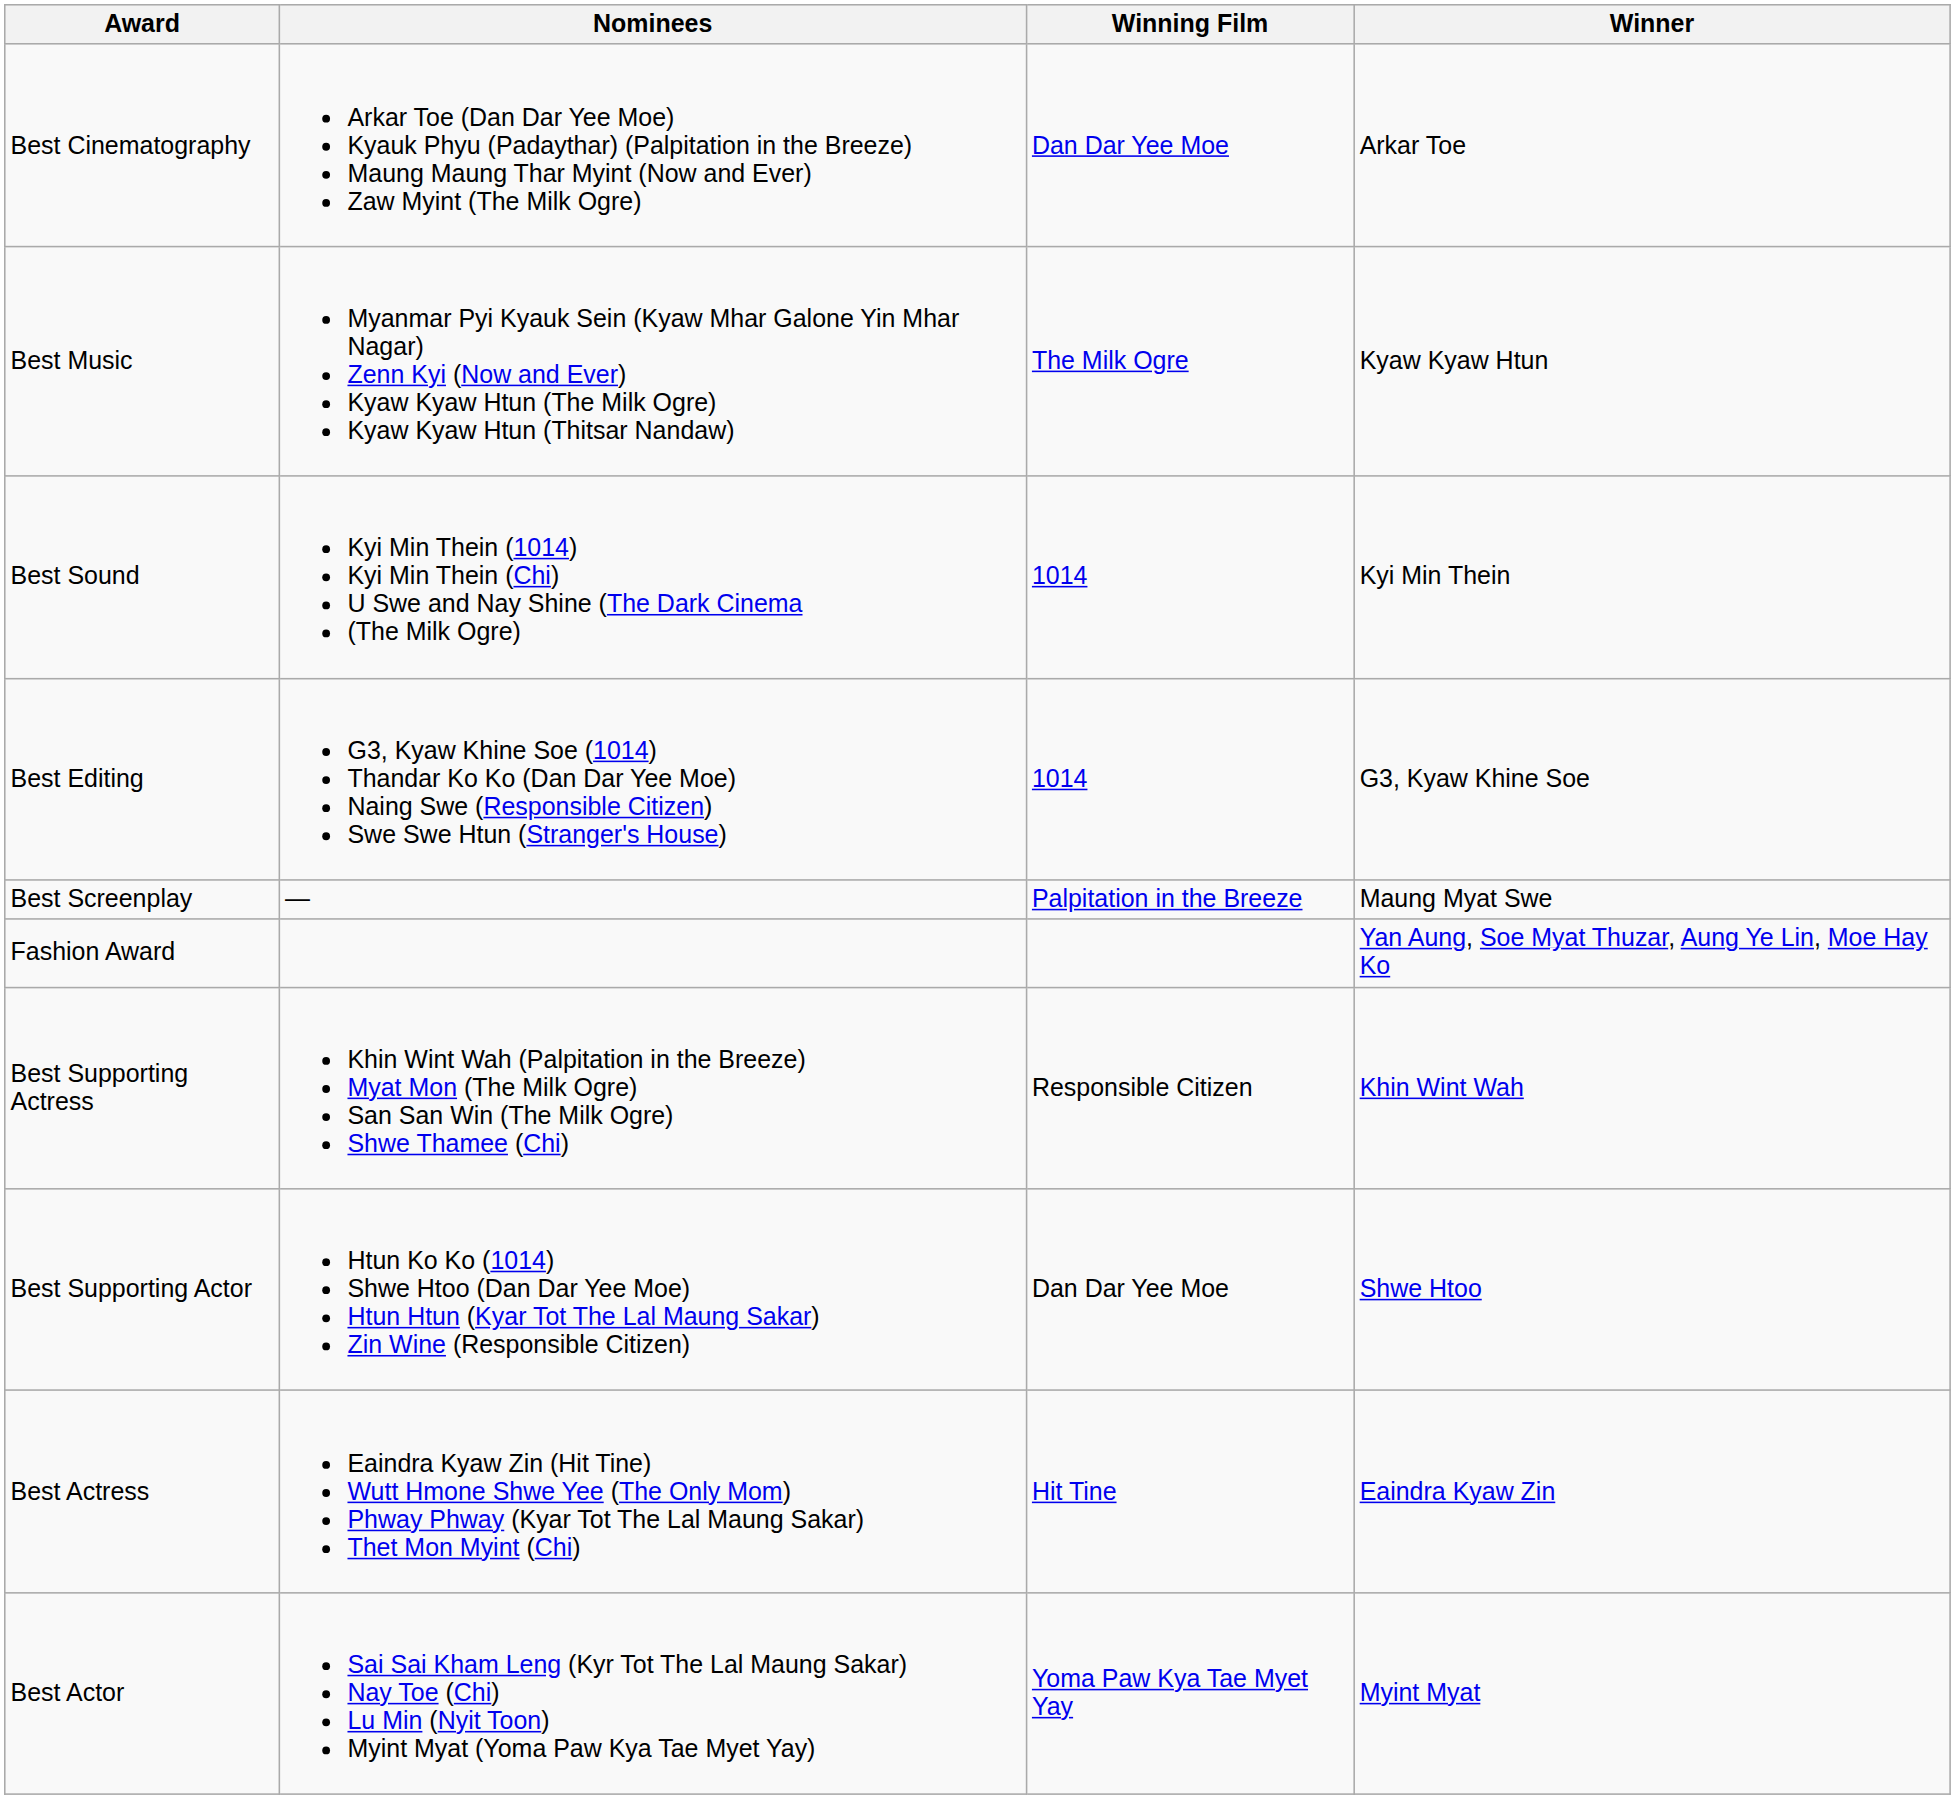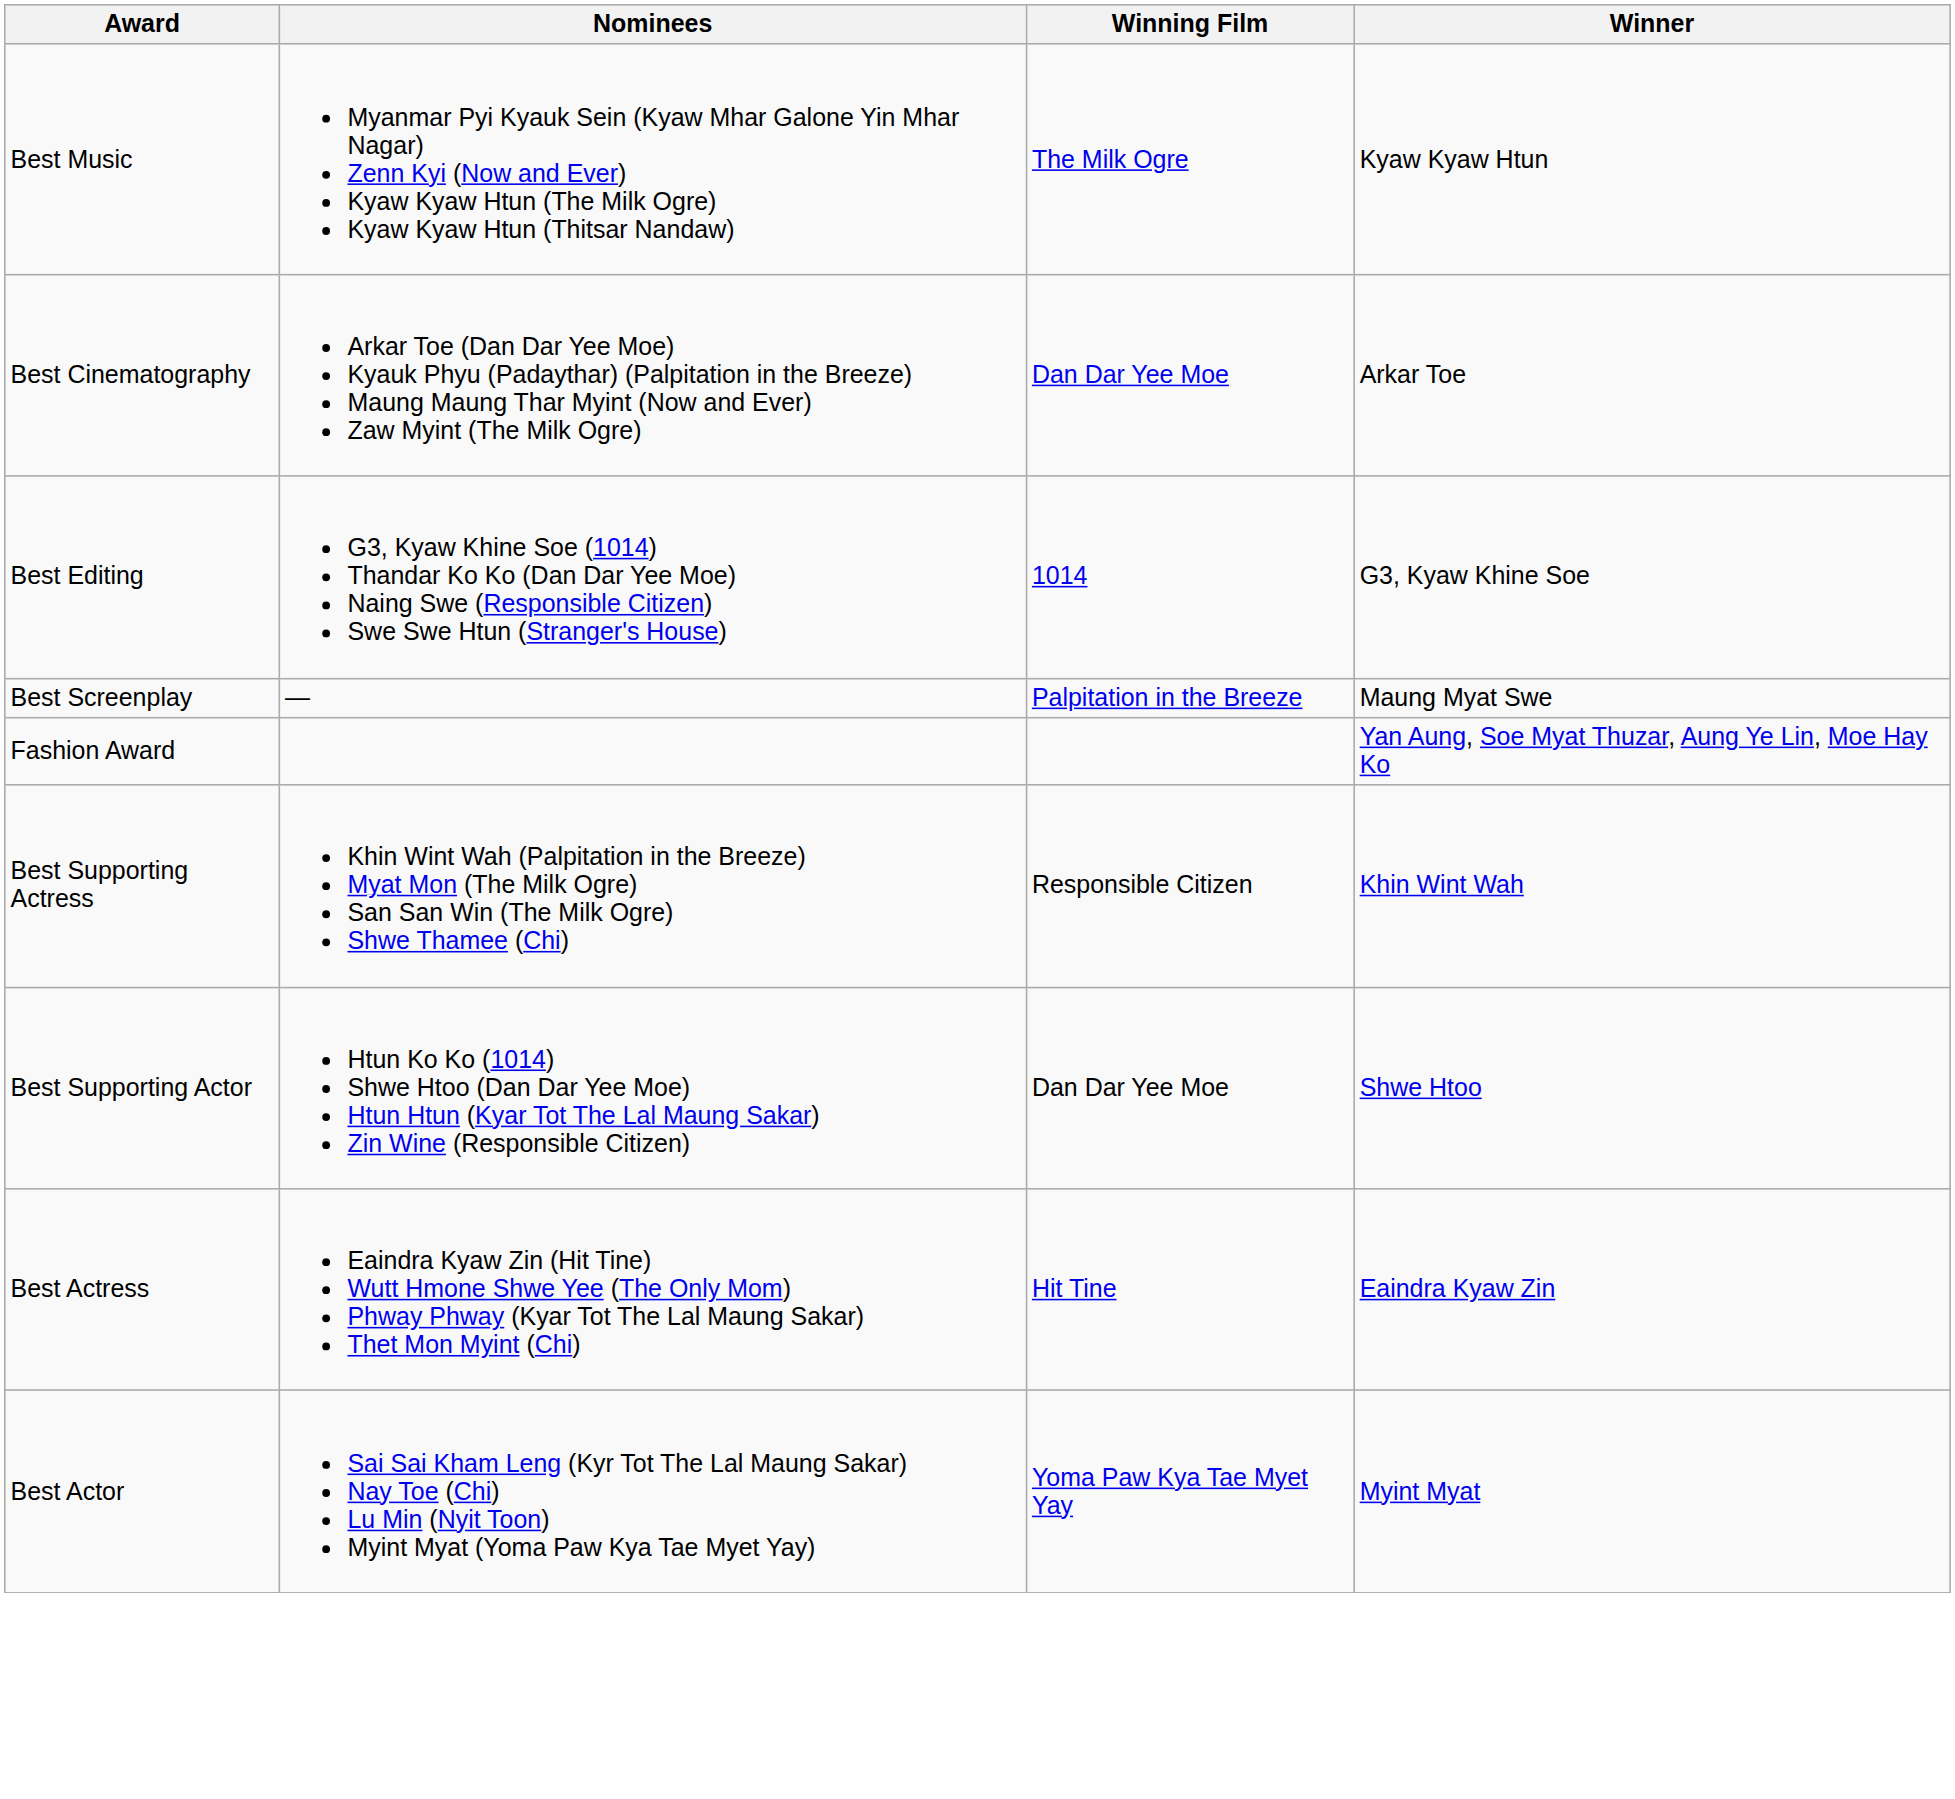rows swapped: Best Cinematography <-> Best Music
- row: Best Sound | Kyi Min Thein (1014) Kyi Min Thein (Chi) U Swe and Nay Shine (The Dark Cinema (The Milk Ogre) | 1014 | Kyi Min Thein
